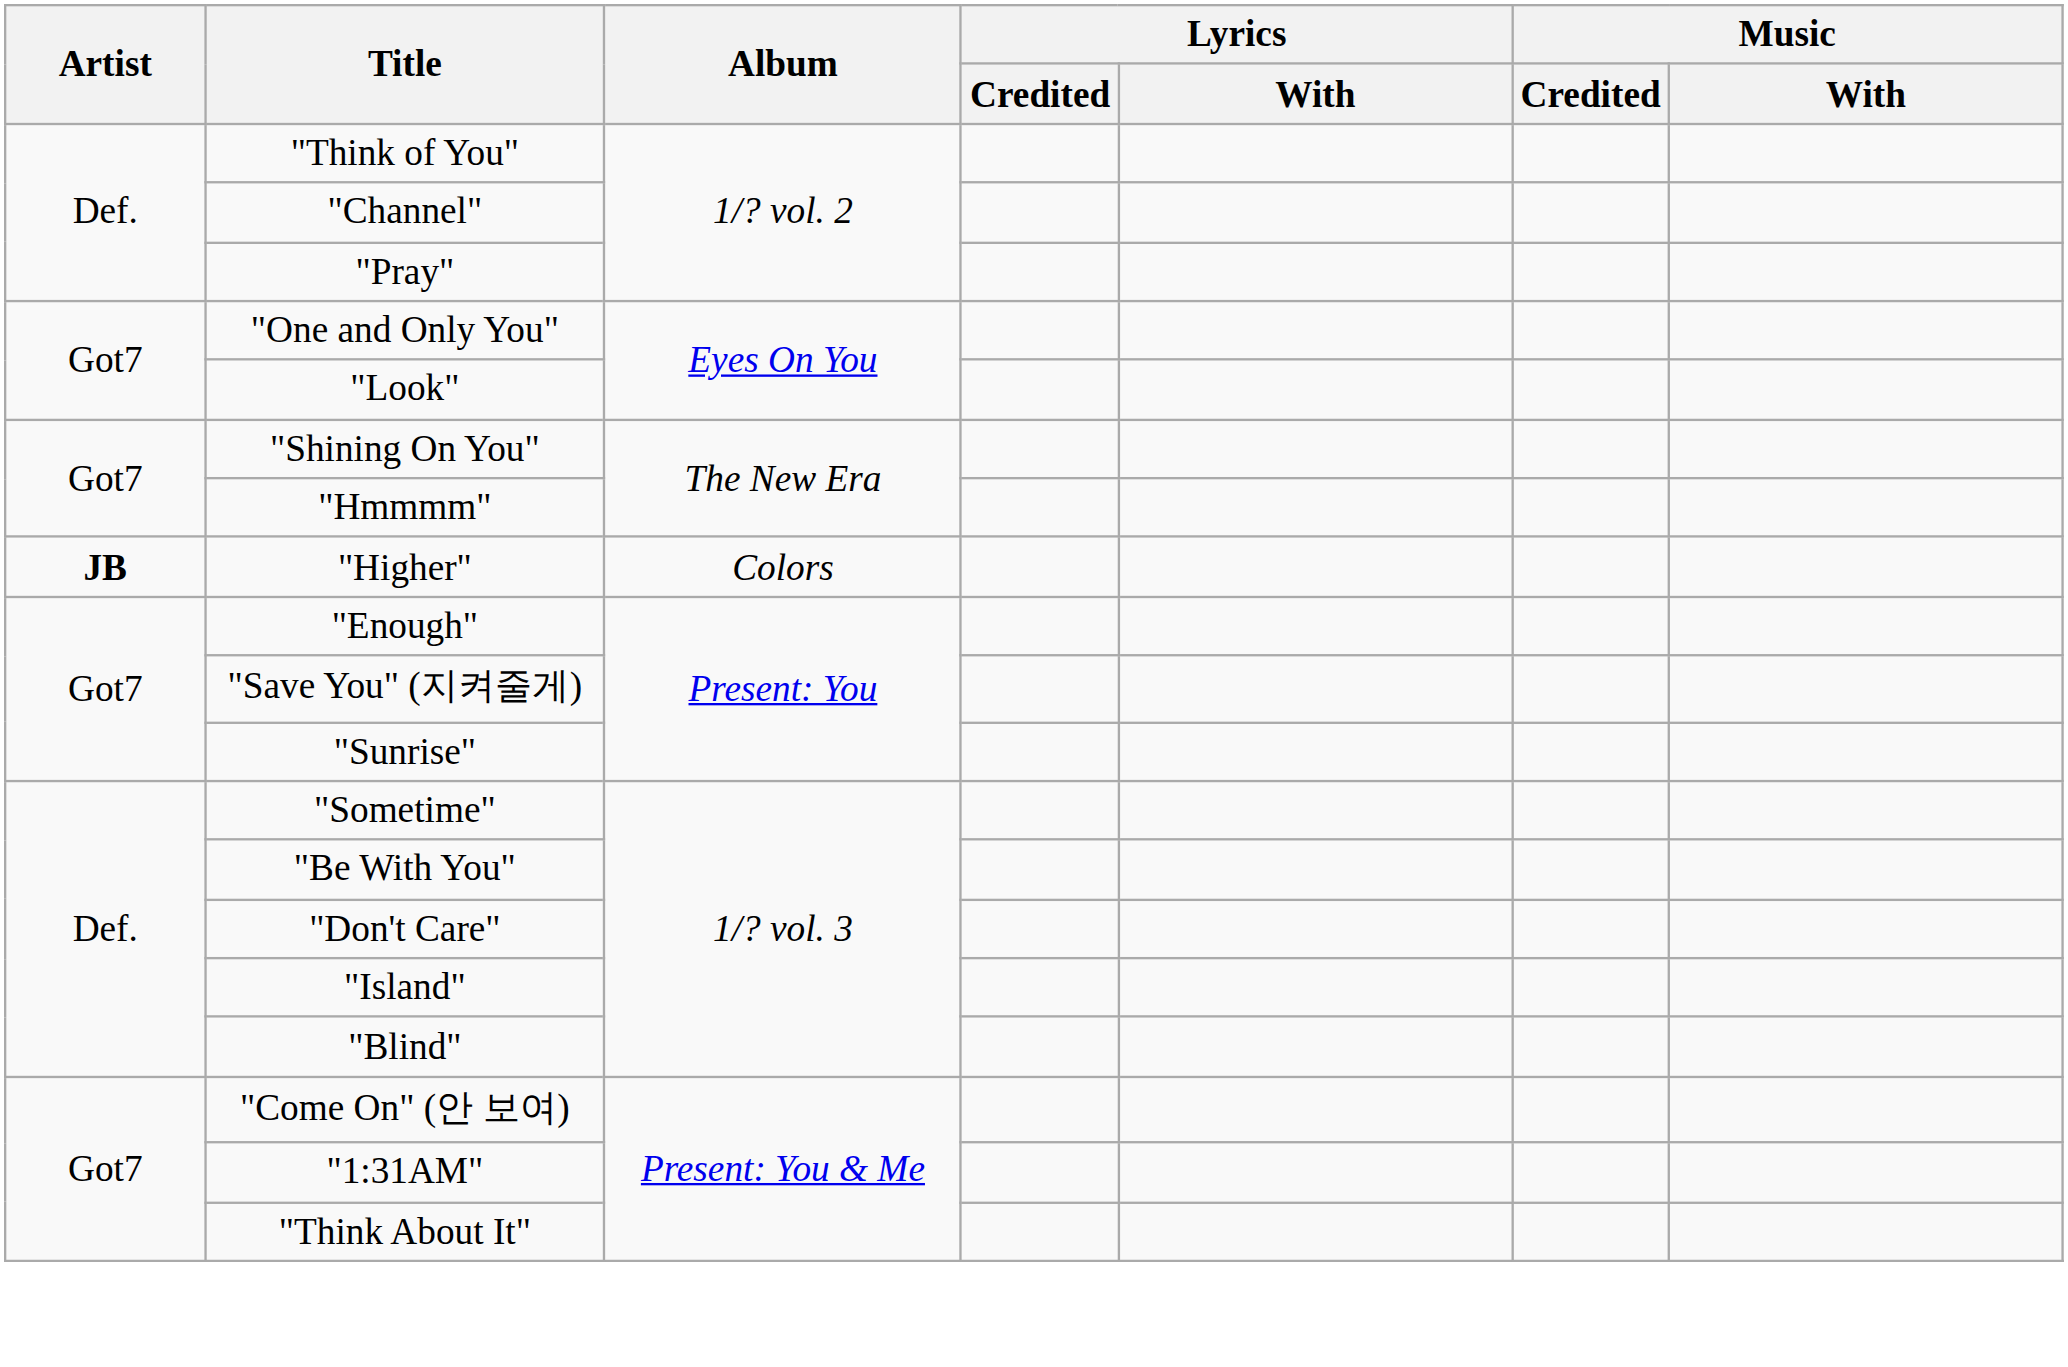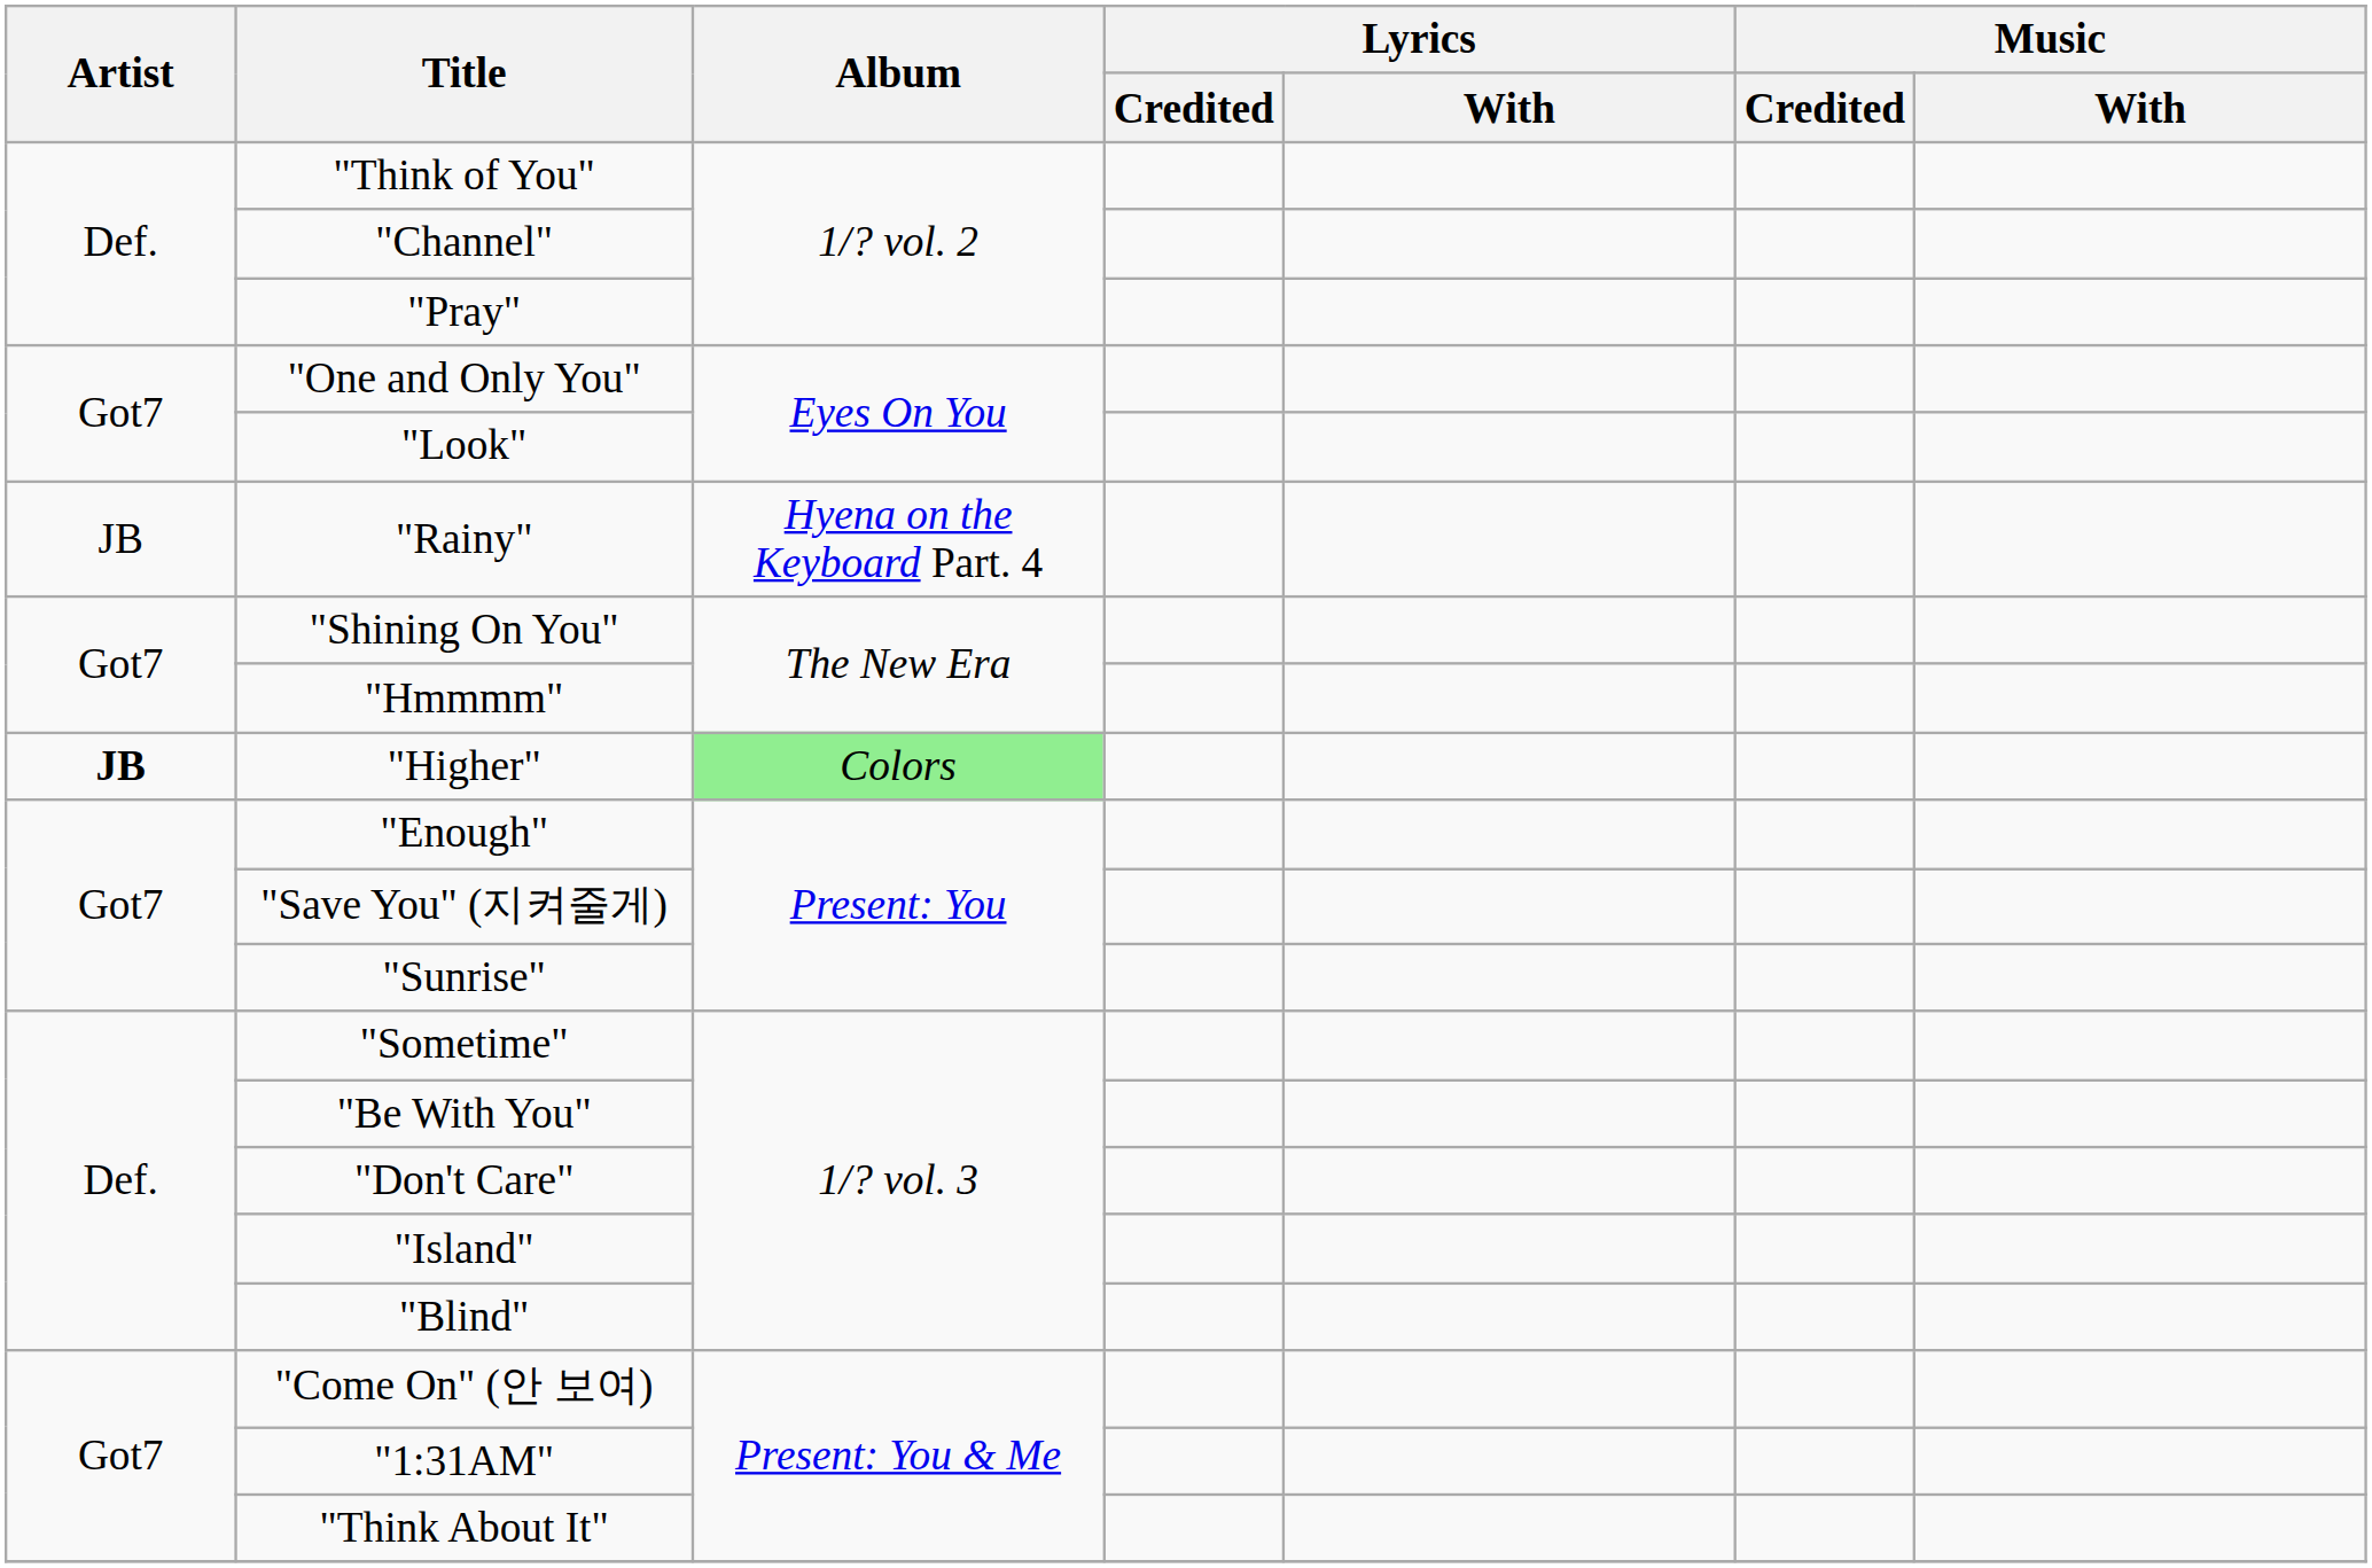+ row: JB | "Rainy" | Hyena on the Keyboard Part. 4
"Higher" | Album: no background -> lightgreen background
